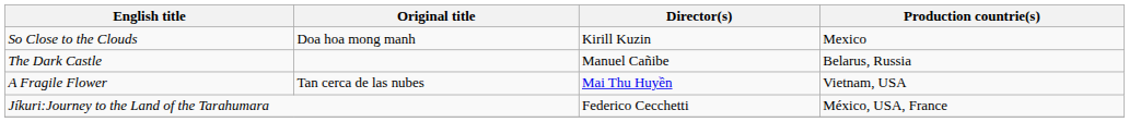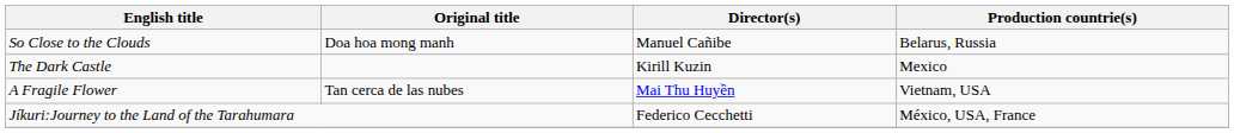So Close to the Clouds | Director(s): Kirill Kuzin -> Manuel Cañibe
So Close to the Clouds | Production countrie(s): Mexico -> Belarus, Russia
The Dark Castle | Director(s): Manuel Cañibe -> Kirill Kuzin
The Dark Castle | Production countrie(s): Belarus, Russia -> Mexico
